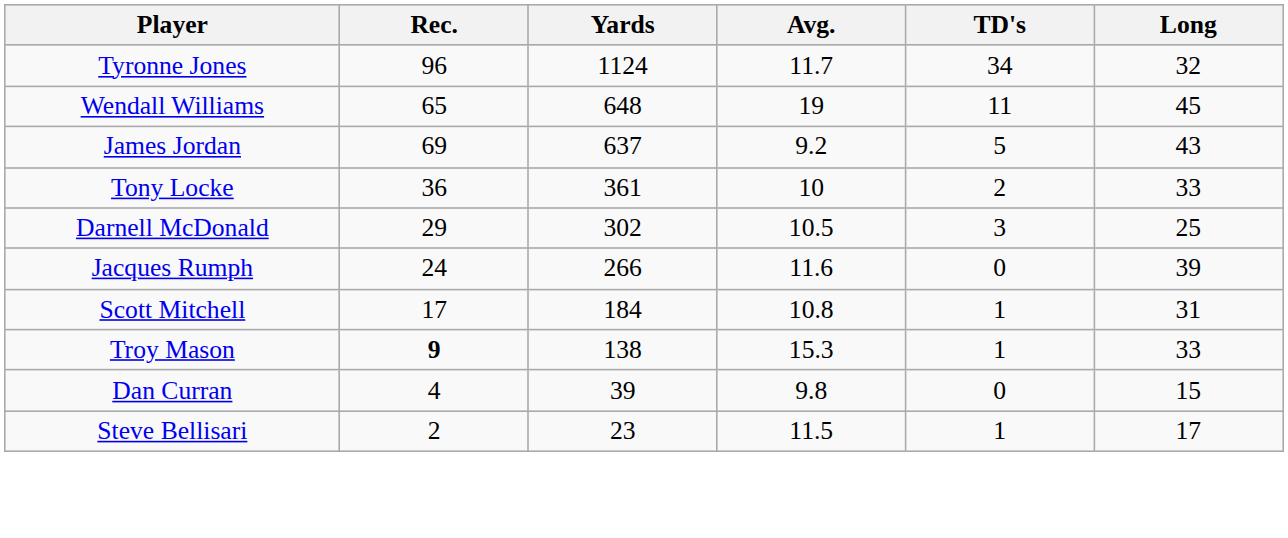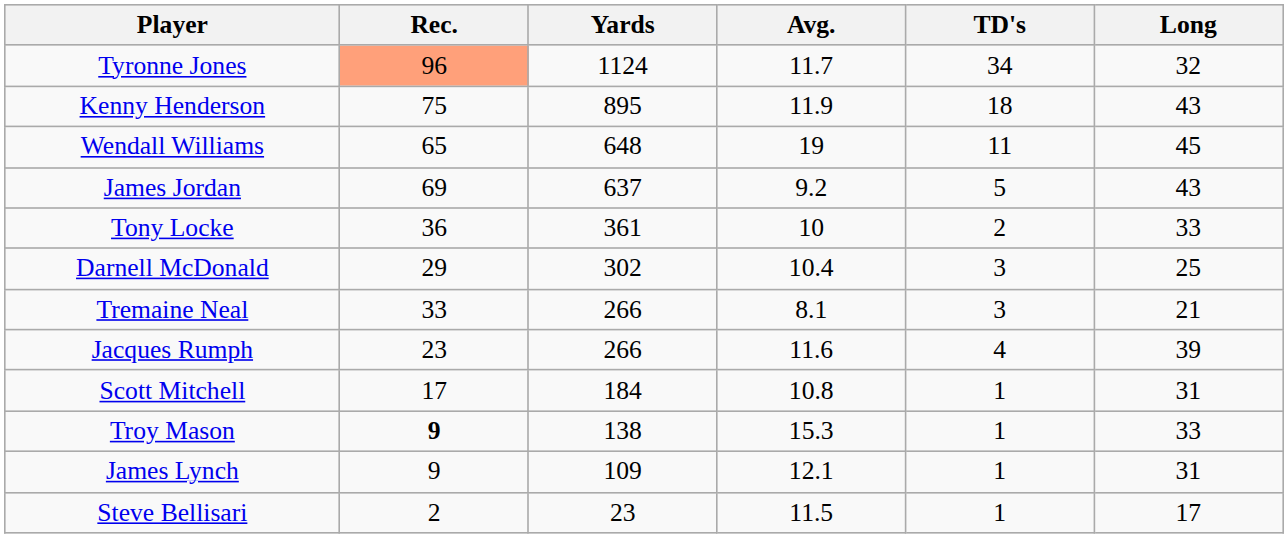Tyronne Jones | Rec.: no background -> lightsalmon background
+ row: Kenny Henderson | 75 | 895 | 11.9 | 18 | 43
Darnell McDonald | Avg.: 10.5 -> 10.4
+ row: Tremaine Neal | 33 | 266 | 8.1 | 3 | 21
Jacques Rumph | Rec.: 24 -> 23
Jacques Rumph | TD's: 0 -> 4
+ row: James Lynch | 9 | 109 | 12.1 | 1 | 31
- row: Dan Curran | 4 | 39 | 9.8 | 0 | 15
